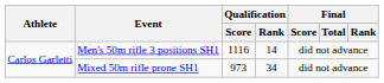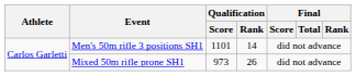Men's 50m rifle 3 positions SH1 | Qualification / Score: 1116 -> 1101
Mixed 50m rifle prone SH1 | Qualification / Rank: 34 -> 26
